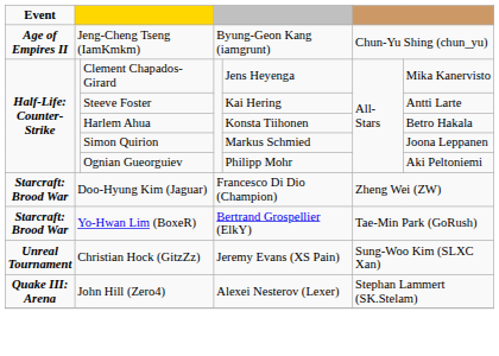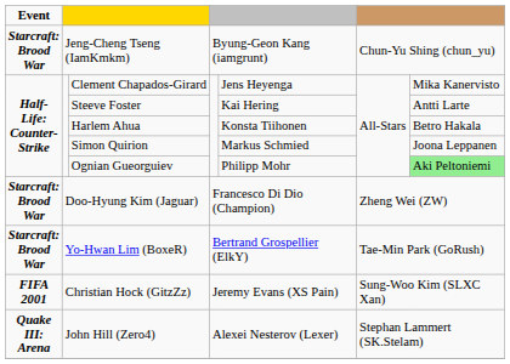Jeng-Cheng Tseng (IamKmkm) | Event: Age of Empires II -> Starcraft: Brood War
Ognian Gueorguiev | column 7: no background -> lightgreen background
Christian Hock (GitzZz) | Event: Unreal Tournament -> FIFA 2001
